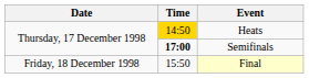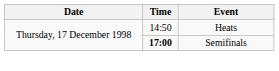Heats | Time: gold background -> no background
- row: Friday, 18 December 1998 | 15:50 | Final
